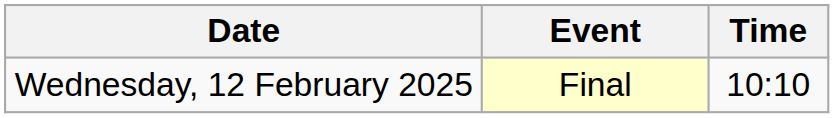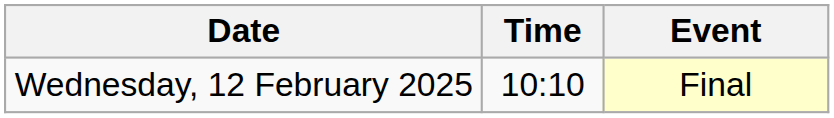columns swapped: Time <-> Event
